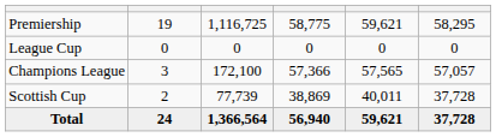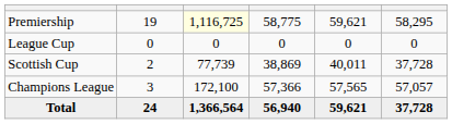Premiership | column 3: no background -> lightyellow background
rows swapped: Scottish Cup <-> Champions League
